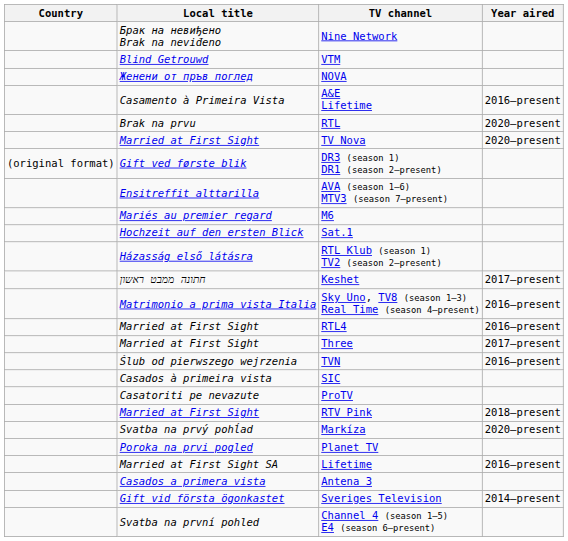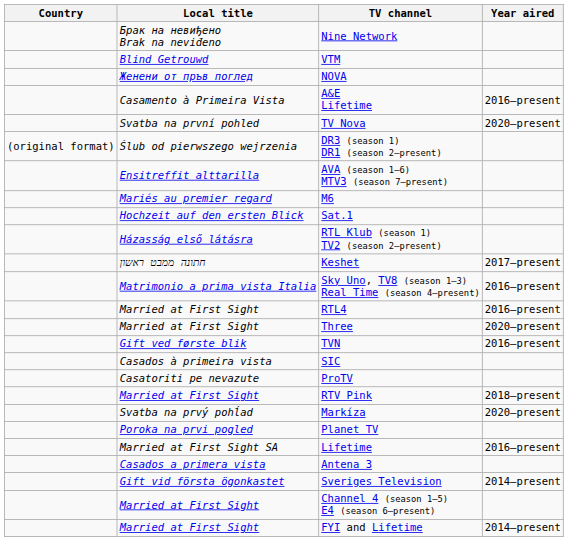- row: Brak na prvu | RTL | 2020–present
TV Nova | Local title: Married at First Sight -> Svatba na první pohled
DR3 (season 1) DR1 (season 2–present) | Local title: Gift ved første blik -> Ślub od pierwszego wejrzenia
Three | Year aired: 2017–present -> 2020–present
TVN | Local title: Ślub od pierwszego wejrzenia -> Gift ved første blik
Channel 4 (season 1–5) E4 (season 6–present) | Local title: Svatba na první pohled -> Married at First Sight
+ row: Married at First Sight | FYI and Lifetime | 2014–present
